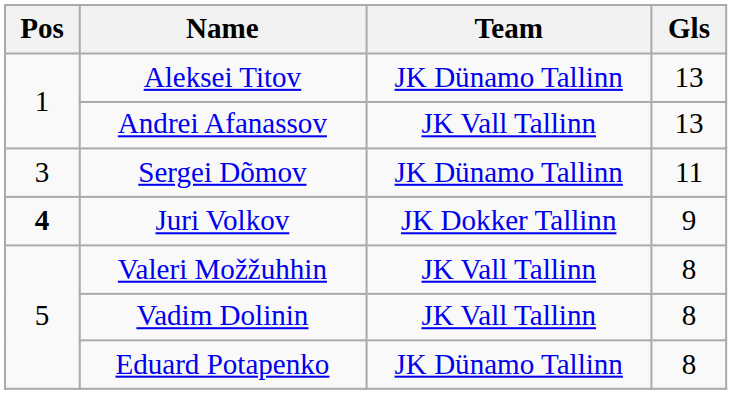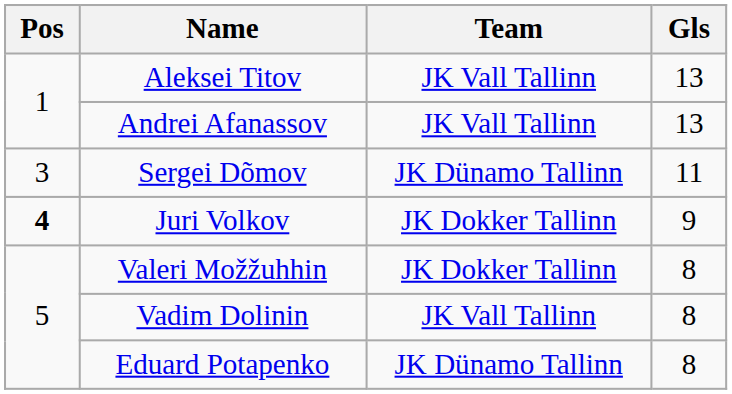Aleksei Titov | Team: JK Dünamo Tallinn -> JK Vall Tallinn
Valeri Možžuhhin | Team: JK Vall Tallinn -> JK Dokker Tallinn
